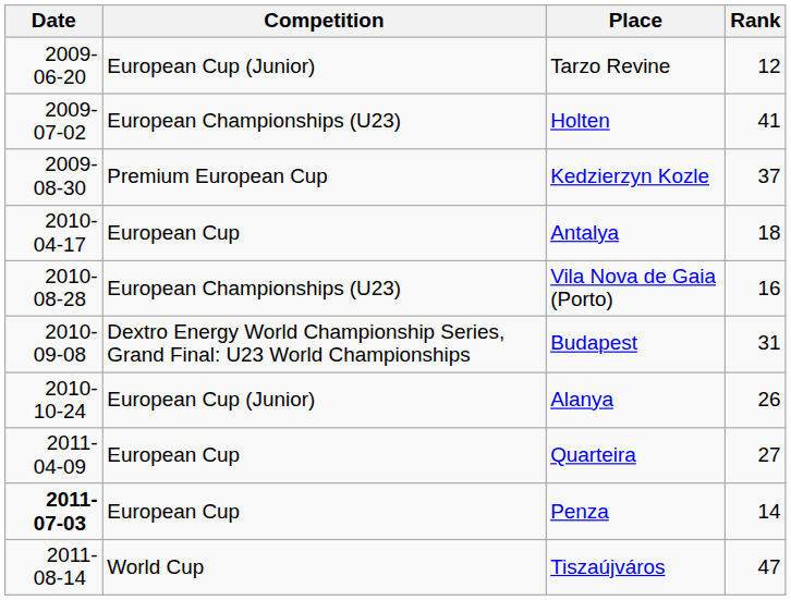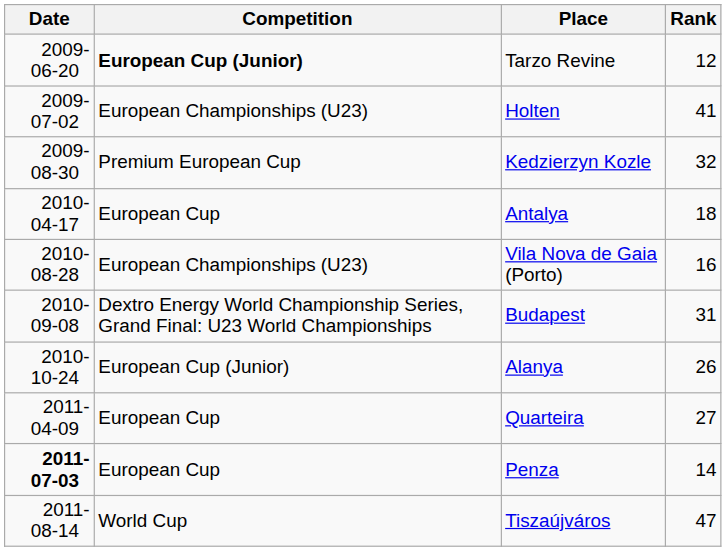Tarzo Revine | Competition: normal -> bold
Kedzierzyn Kozle | Rank: 37 -> 32
